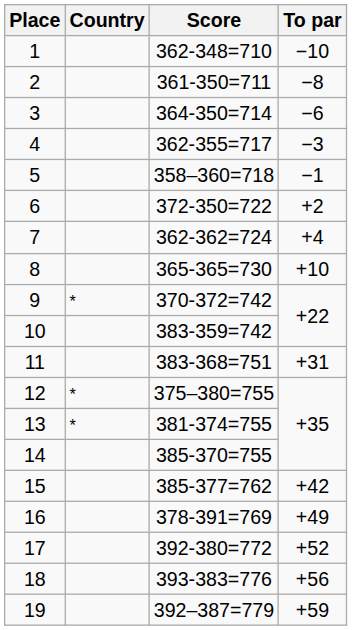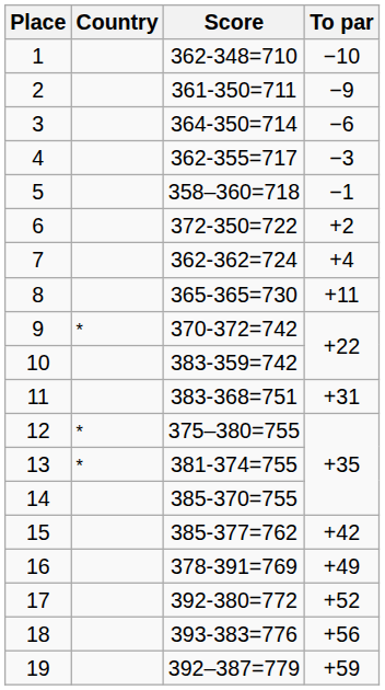2 | To par: −8 -> −9
8 | To par: +10 -> +11
